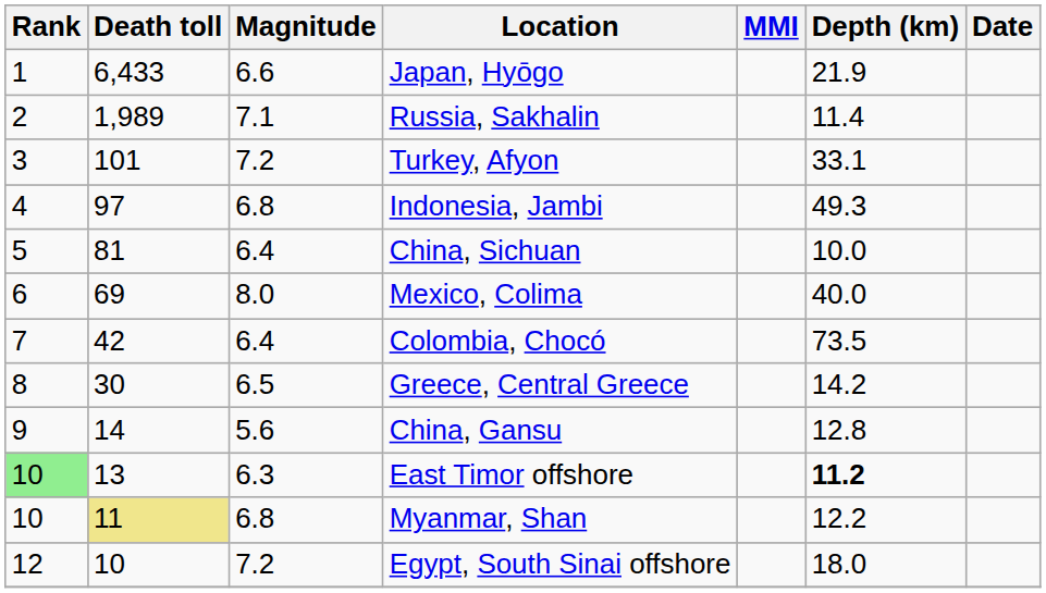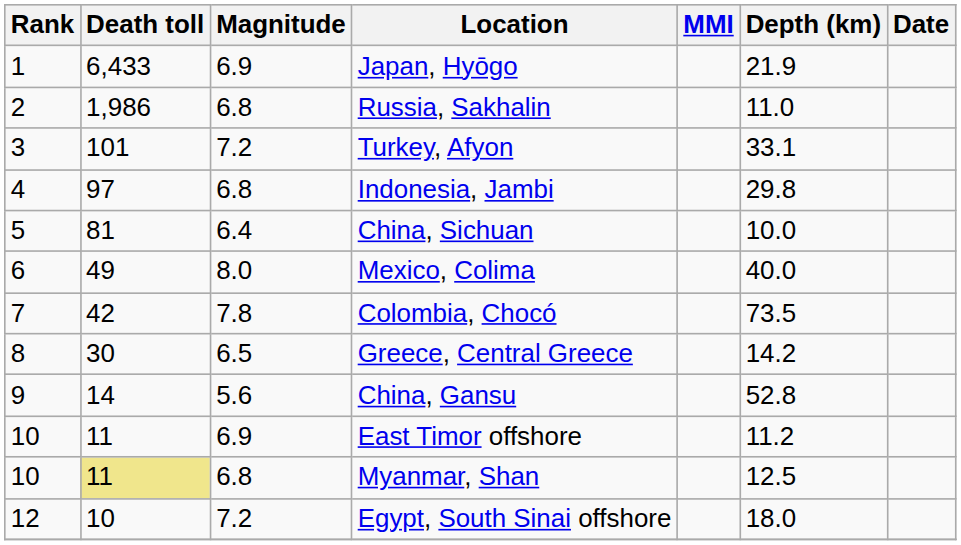Japan, Hyōgo | Magnitude: 6.6 -> 6.9
Russia, Sakhalin | Death toll: 1,989 -> 1,986
Russia, Sakhalin | Magnitude: 7.1 -> 6.8
Russia, Sakhalin | Depth (km): 11.4 -> 11.0
Indonesia, Jambi | Depth (km): 49.3 -> 29.8
Mexico, Colima | Death toll: 69 -> 49
Colombia, Chocó | Magnitude: 6.4 -> 7.8
China, Gansu | Depth (km): 12.8 -> 52.8
East Timor offshore | Rank: lightgreen background -> no background
East Timor offshore | Death toll: 13 -> 11
East Timor offshore | Magnitude: 6.3 -> 6.9
East Timor offshore | Depth (km): bold -> normal
Myanmar, Shan | Depth (km): 12.2 -> 12.5
